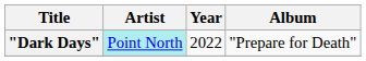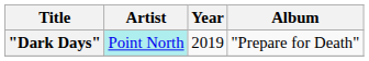"Dark Days" | Year: 2022 -> 2019
